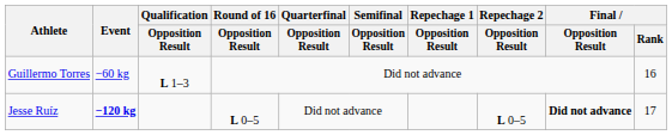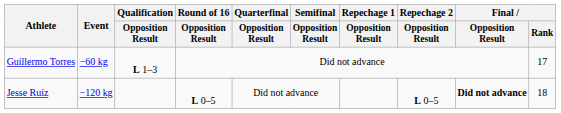Guillermo Torres | Final / Rank: 16 -> 17
Jesse Ruíz | Event: bold -> normal
Jesse Ruíz | Final / Rank: 17 -> 18
